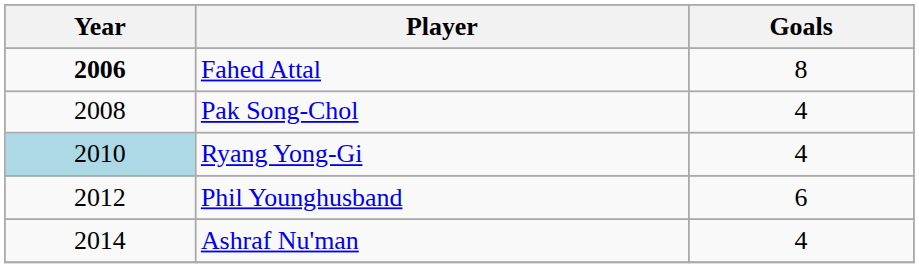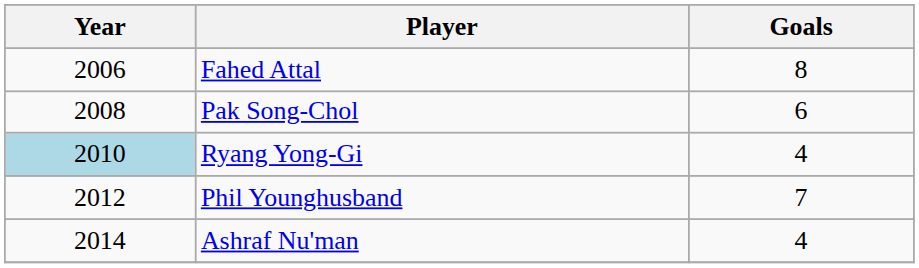Fahed Attal | Year: bold -> normal
Pak Song-Chol | Goals: 4 -> 6
Phil Younghusband | Goals: 6 -> 7
